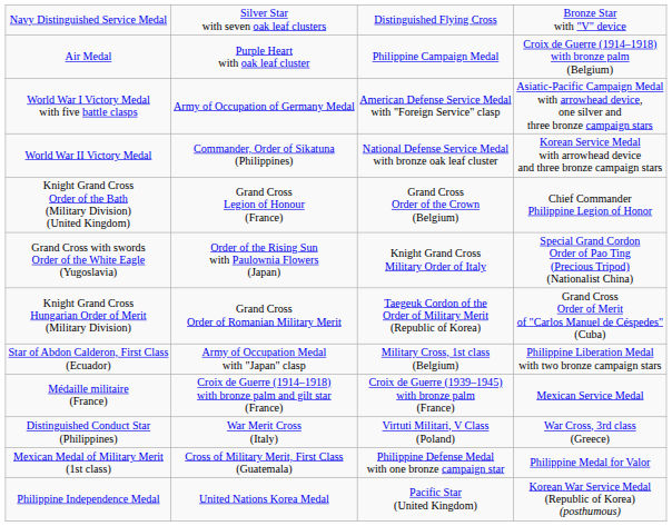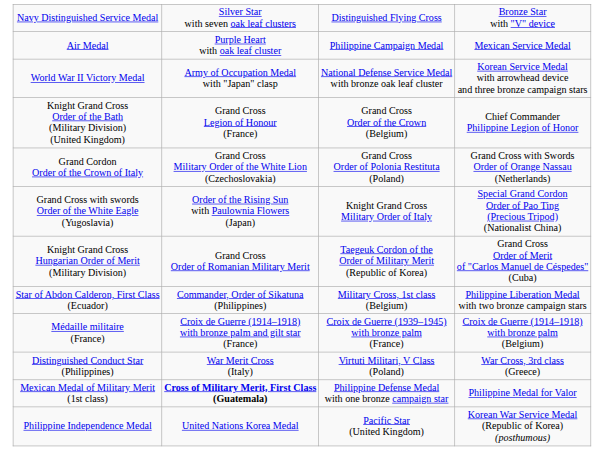Air Medal | column 4: Croix de Guerre (1914–1918) with bronze palm (Belgium) -> Mexican Service Medal
- row: World War I Victory Medal with five battle clasps | Army of Occupation of Germany Medal | American Defense Service Medal with "Foreign Service" clasp | Asiatic-Pacific Campaign Medal with arrowhead device, one silver and three bronze campaign stars
World War II Victory Medal | column 2: Commander, Order of Sikatuna (Philippines) -> Army of Occupation Medal with "Japan" clasp
+ row: Grand Cordon Order of the Crown of Italy | Grand Cross Military Order of the White Lion (Czechoslovakia) | Grand Cross Order of Polonia Restituta (Poland) | Grand Cross with Swords Order of Orange Nassau (Netherlands)
Star of Abdon Calderon, First Class (Ecuador) | column 2: Army of Occupation Medal with "Japan" clasp -> Commander, Order of Sikatuna (Philippines)
Médaille militaire (France) | column 4: Mexican Service Medal -> Croix de Guerre (1914–1918) with bronze palm (Belgium)
Mexican Medal of Military Merit (1st class) | column 2: normal -> bold
